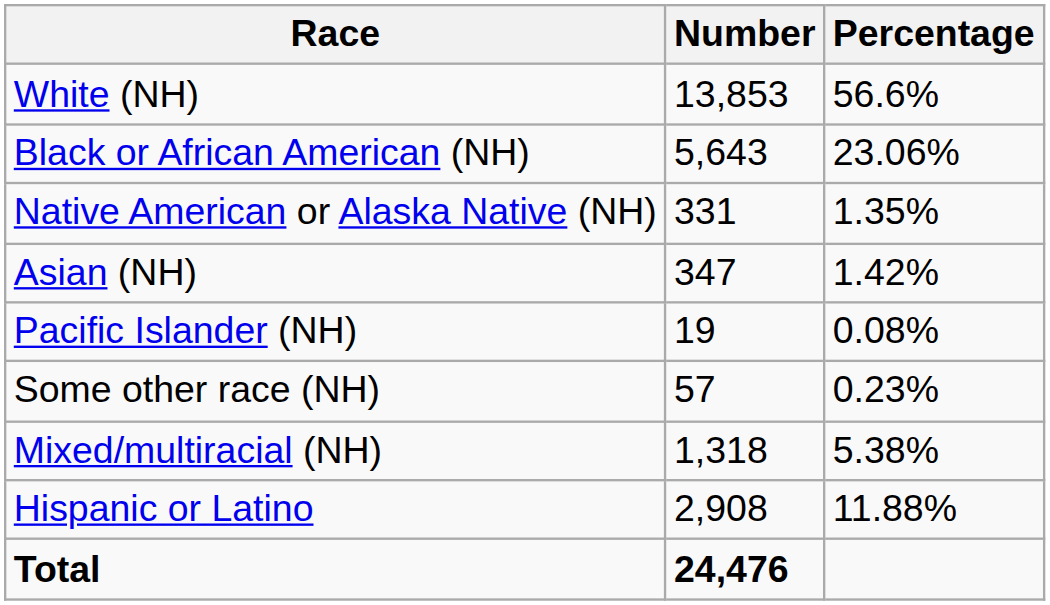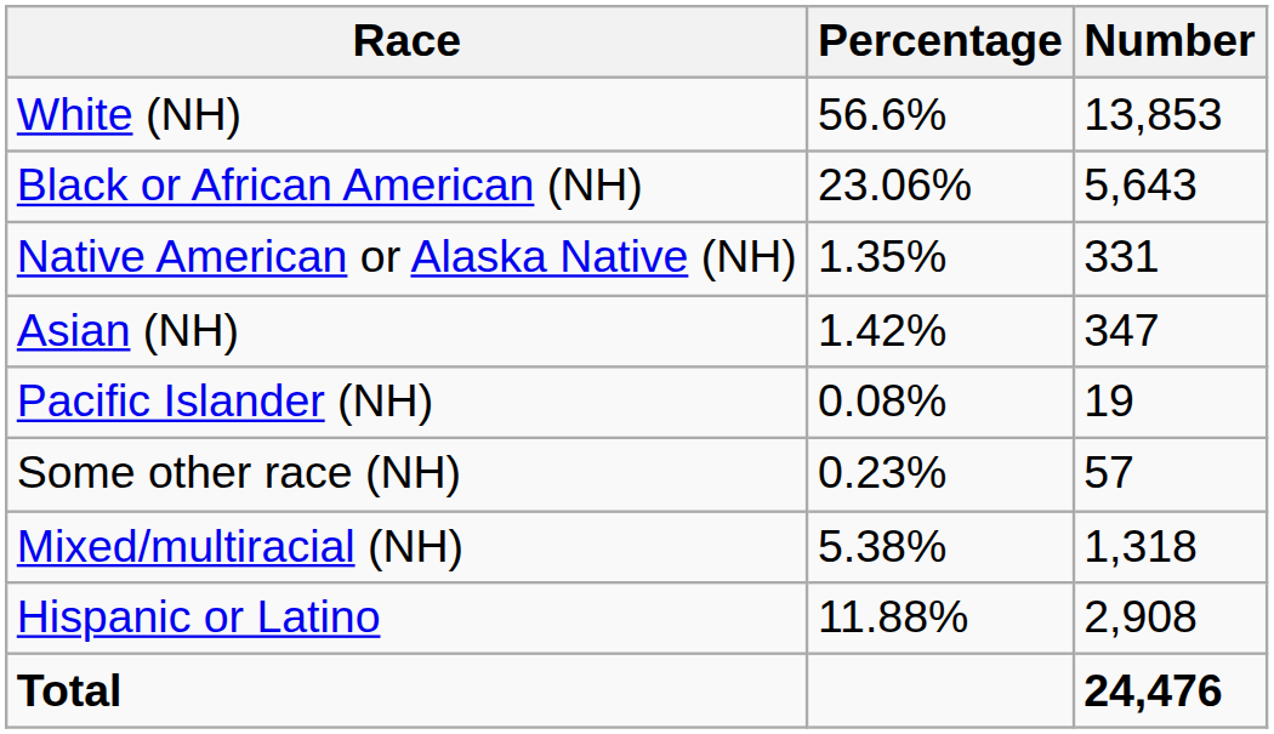columns swapped: Number <-> Percentage
